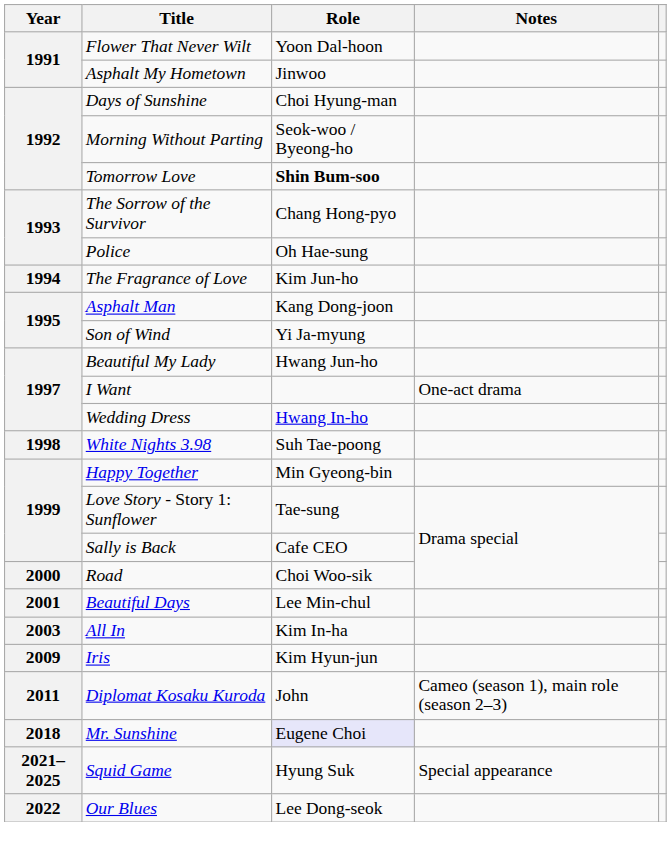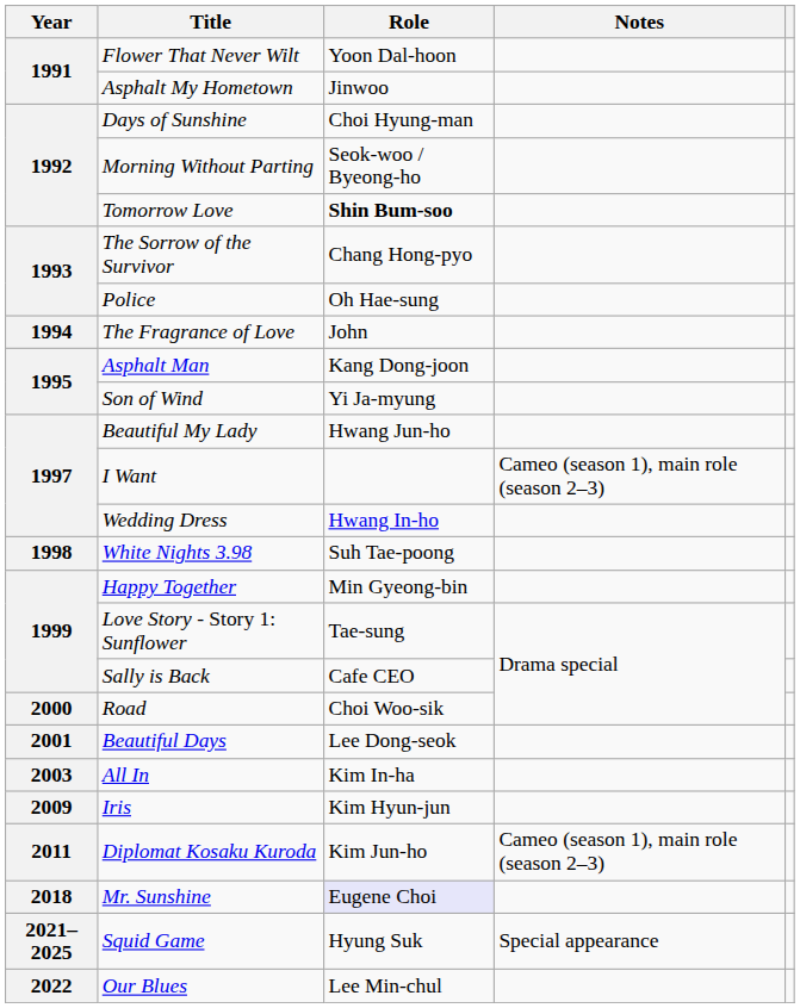The Fragrance of Love | Role: Kim Jun-ho -> John
I Want | Notes: One-act drama -> Cameo (season 1), main role (season 2–3)
Beautiful Days | Role: Lee Min-chul -> Lee Dong-seok
Diplomat Kosaku Kuroda | Role: John -> Kim Jun-ho
Our Blues | Role: Lee Dong-seok -> Lee Min-chul
